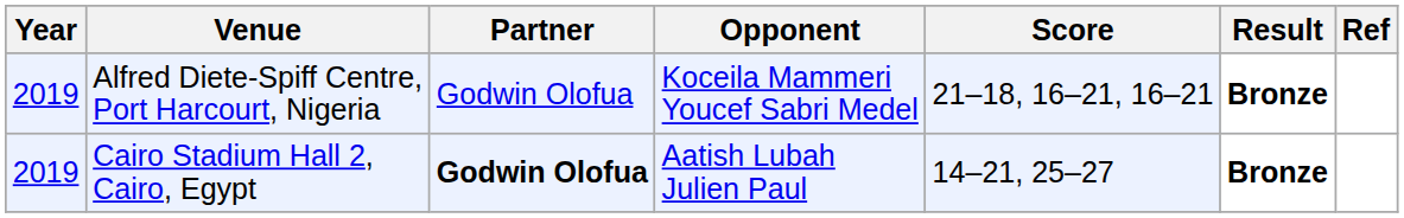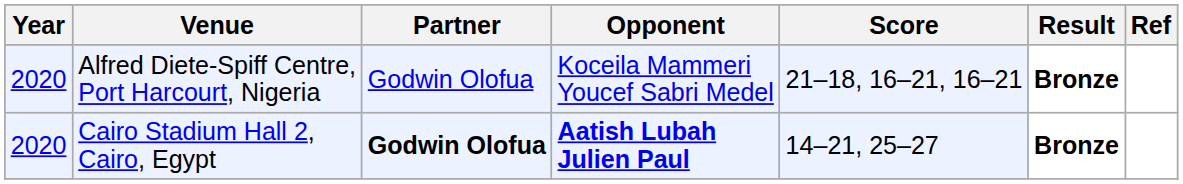Alfred Diete-Spiff Centre, Port Harcourt, Nigeria | Year: 2019 -> 2020
Cairo Stadium Hall 2, Cairo, Egypt | Year: 2019 -> 2020
Cairo Stadium Hall 2, Cairo, Egypt | Opponent: normal -> bold
